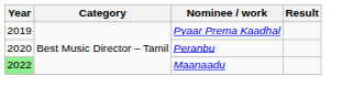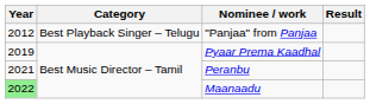+ row: 2012 | Best Playback Singer – Telugu | "Panjaa" from Panjaa
Peranbu | Year: 2020 -> 2021
